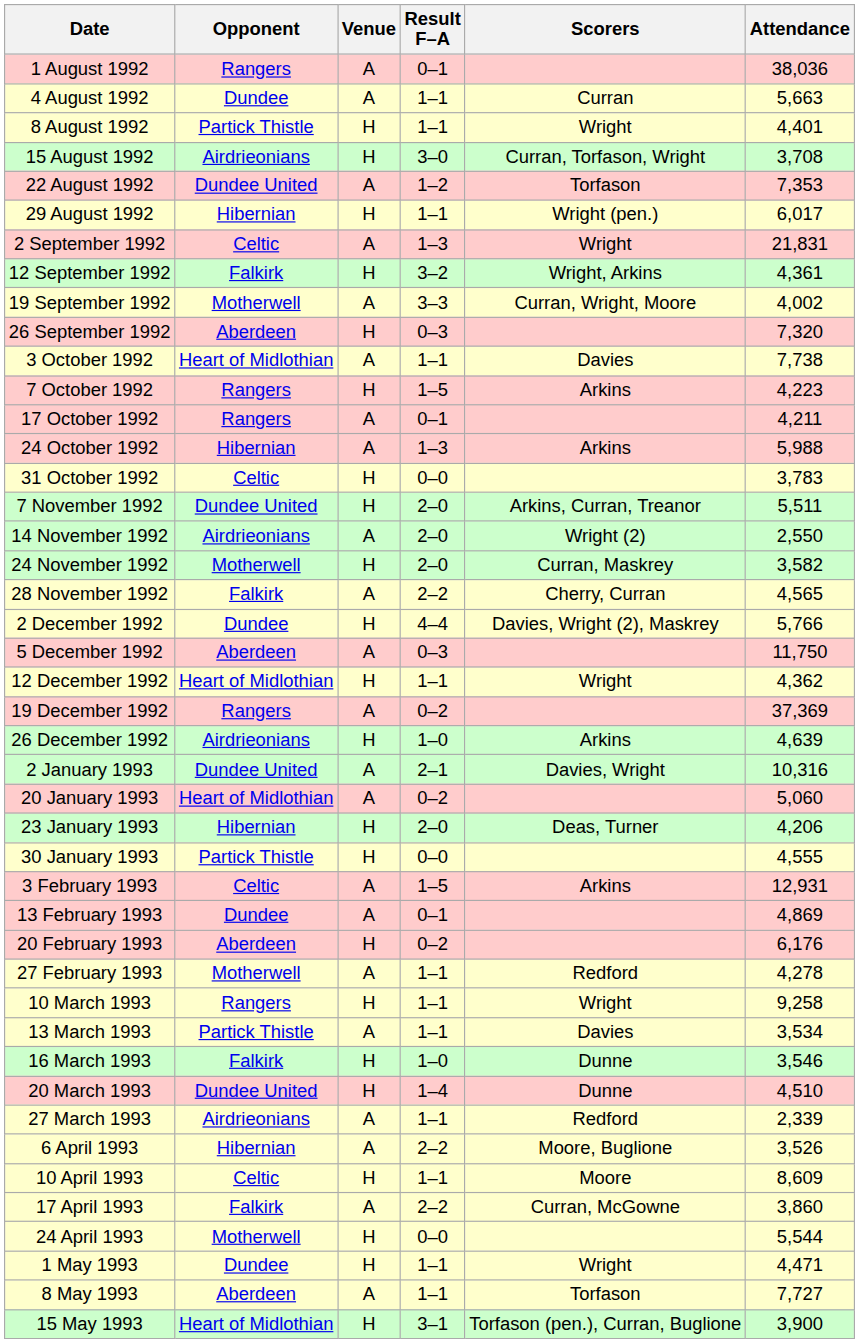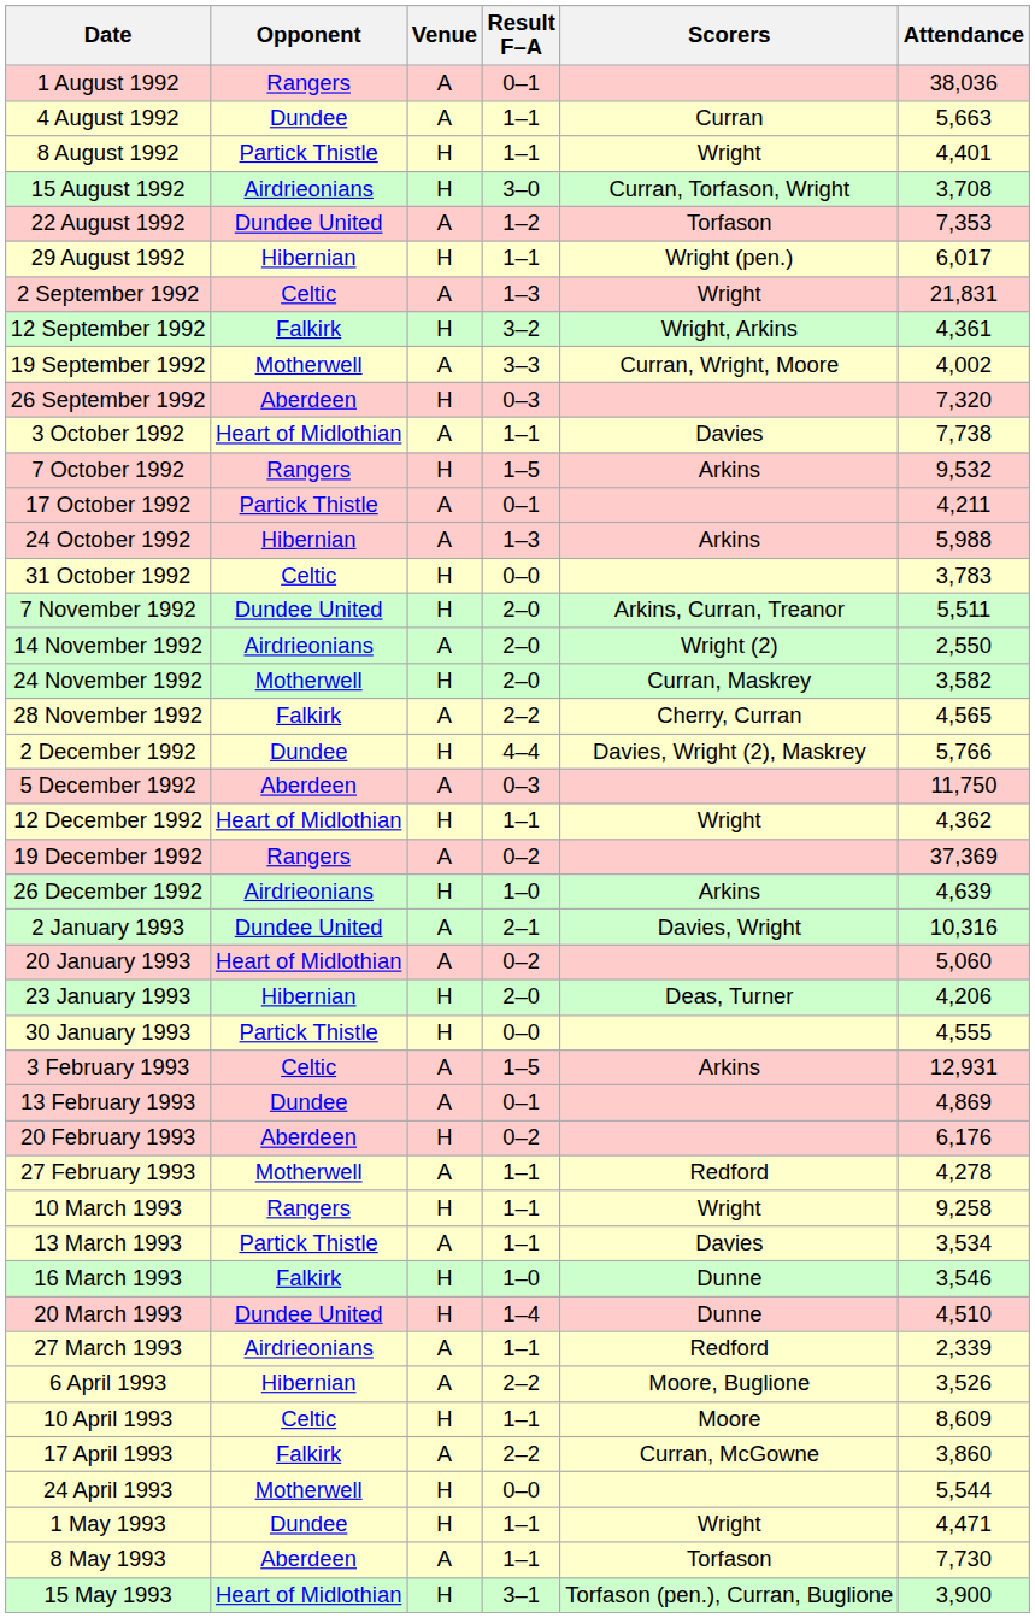7 October 1992 | Attendance: 4,223 -> 9,532
17 October 1992 | Opponent: Rangers -> Partick Thistle
8 May 1993 | Attendance: 7,727 -> 7,730
